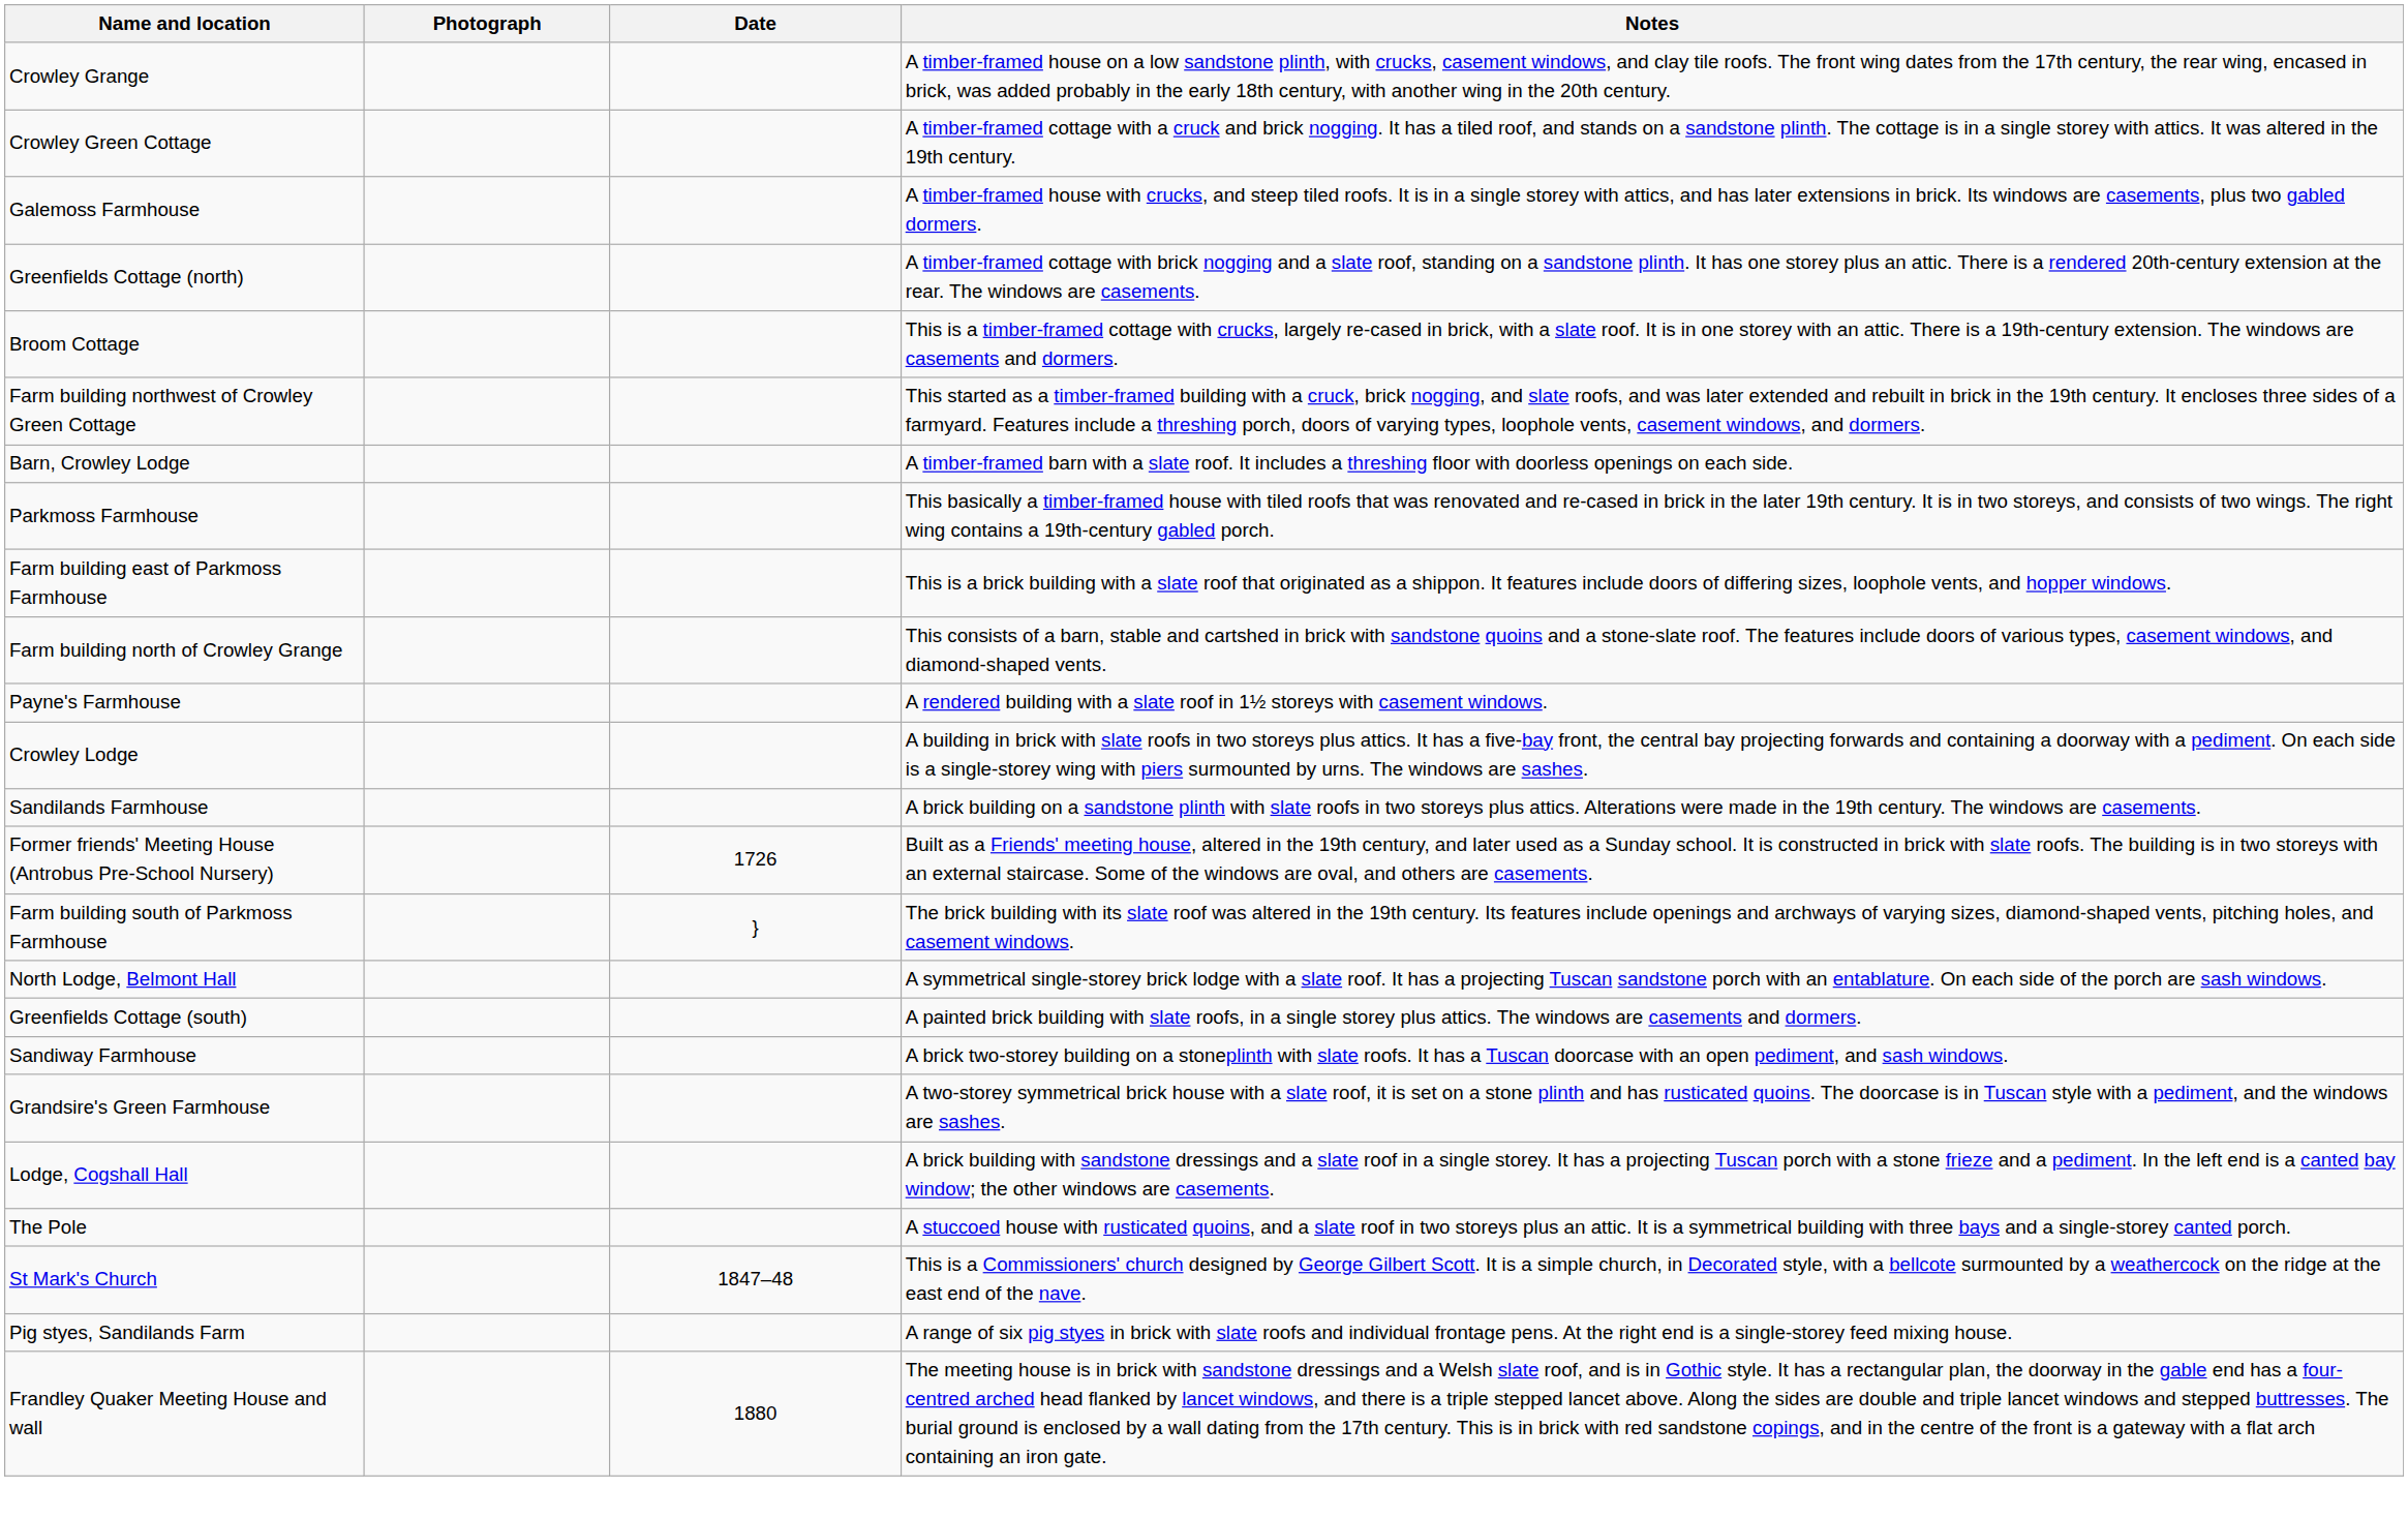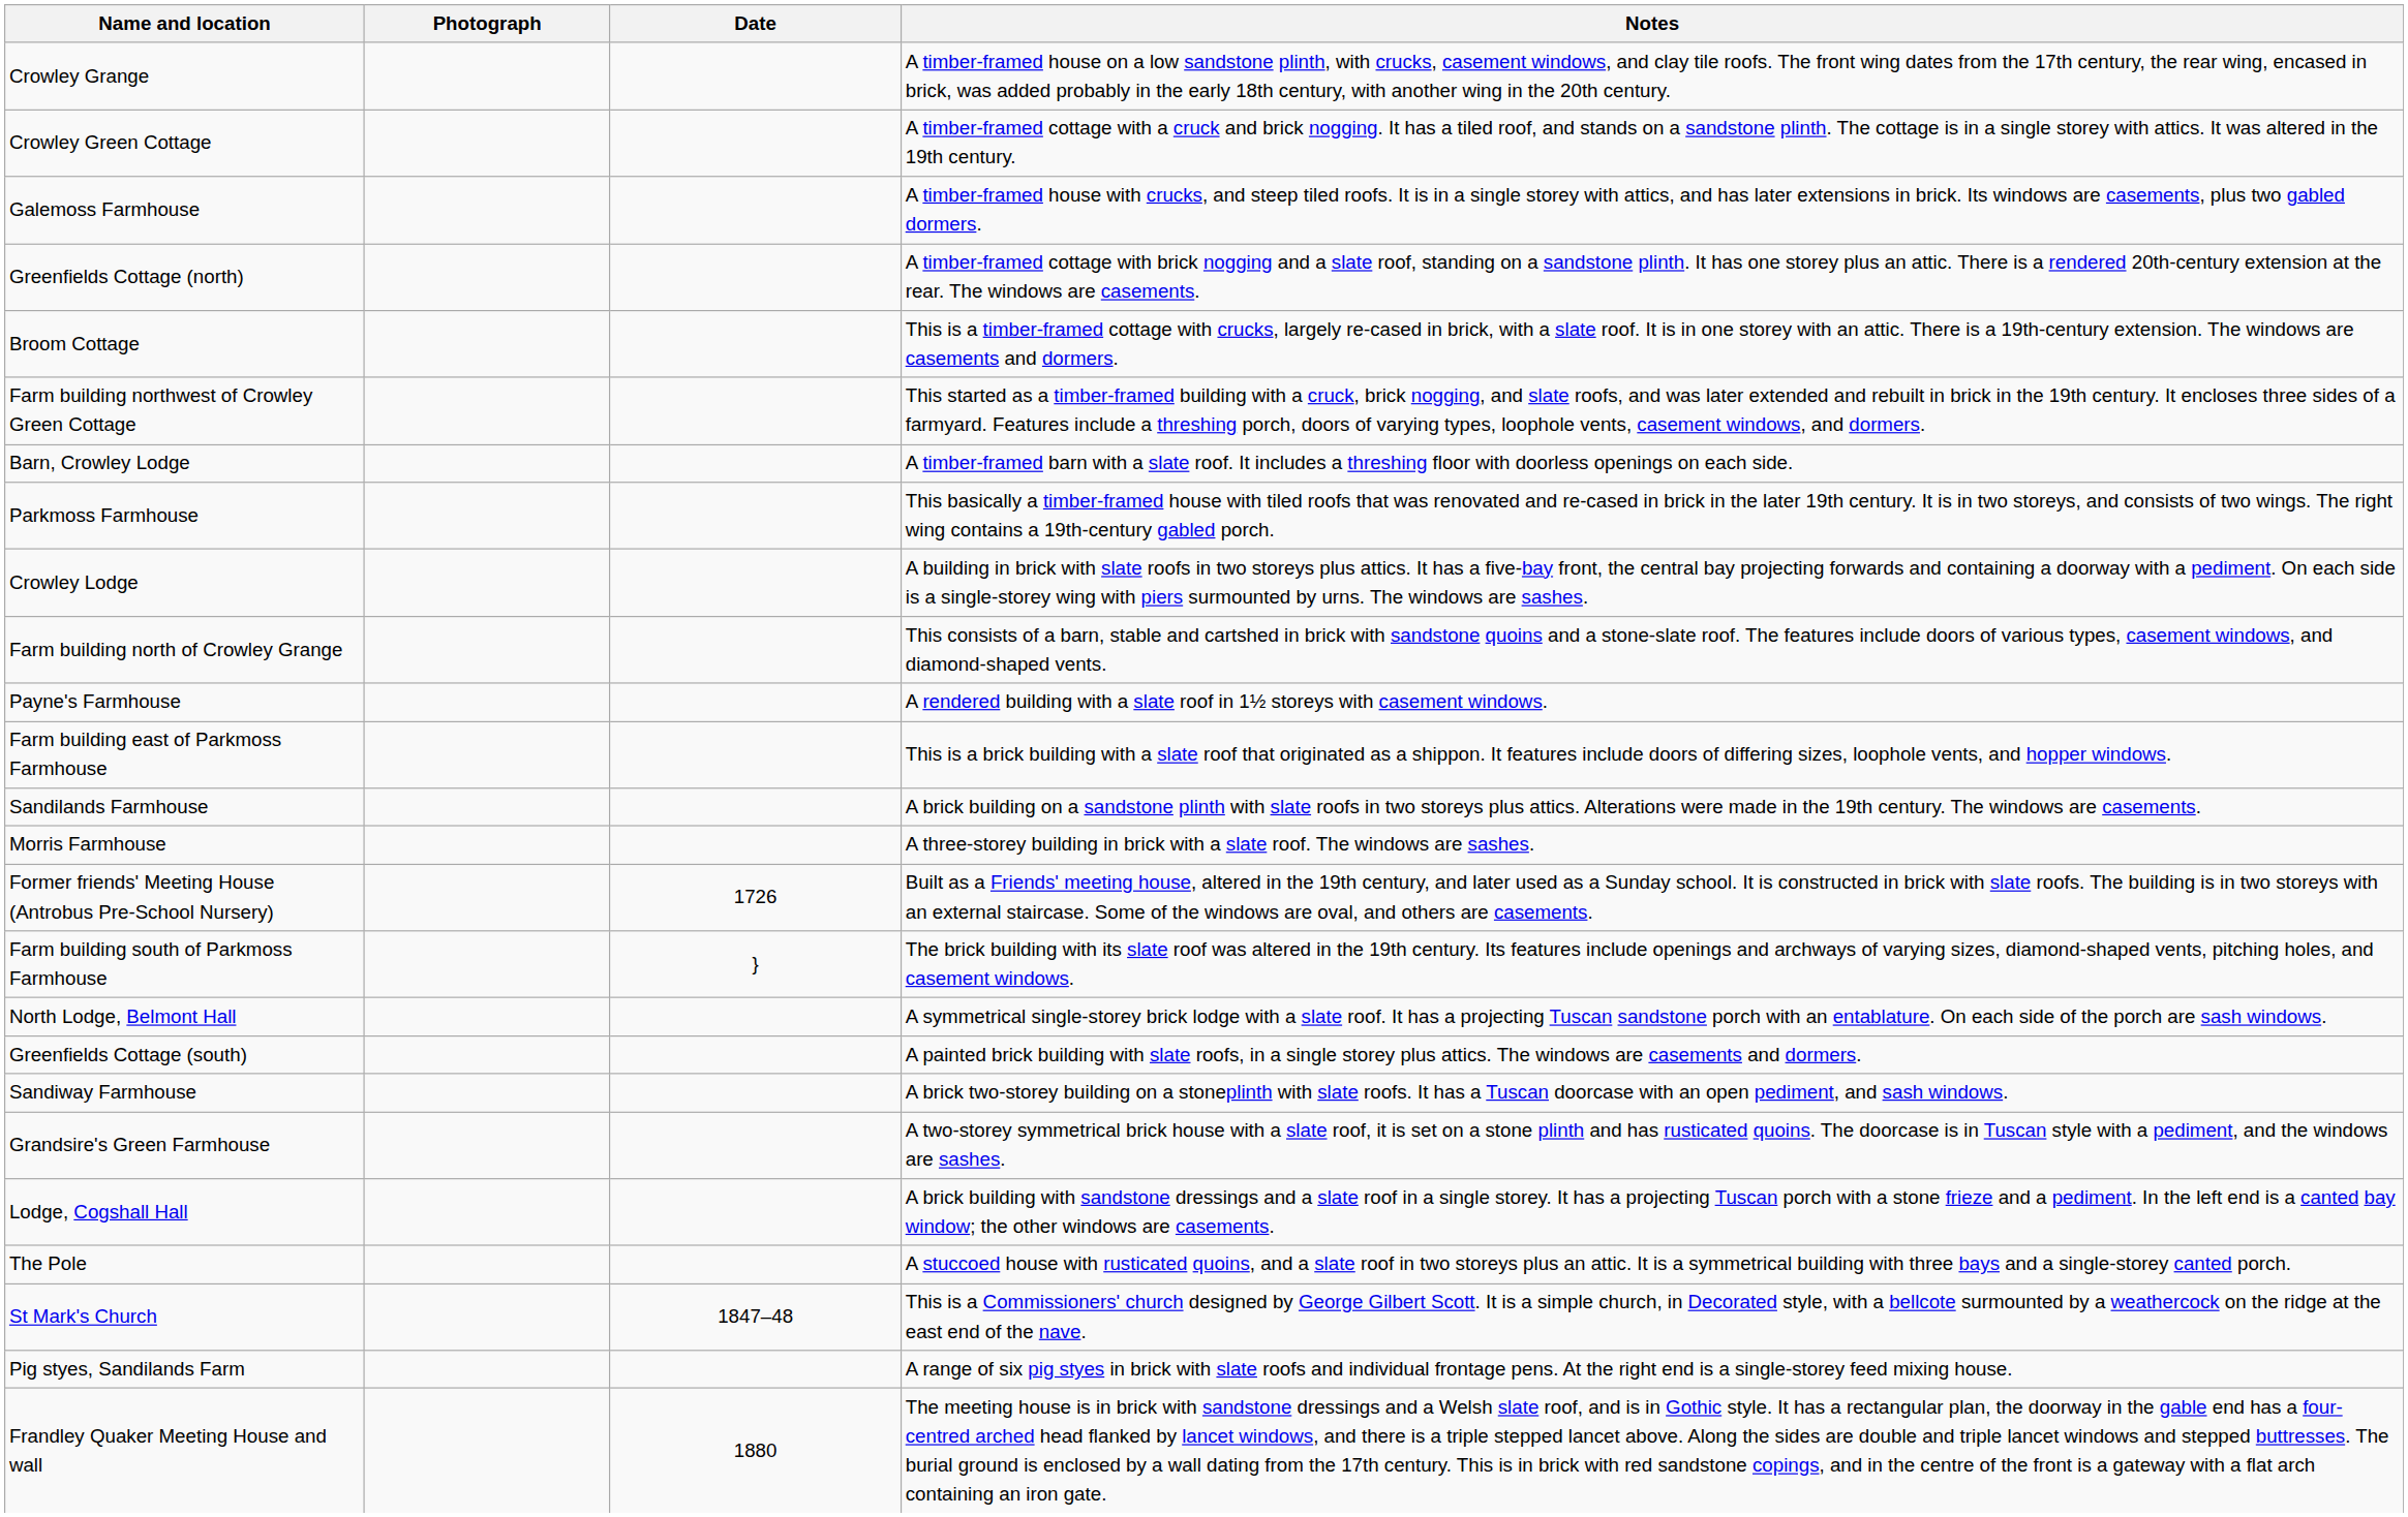rows swapped: Farm building east of Parkmoss Farmhouse <-> Crowley Lodge
+ row: Morris Farmhouse | A three-storey building in brick with a slate roof. The windows are sashes.
